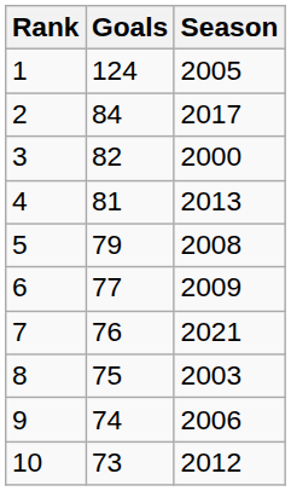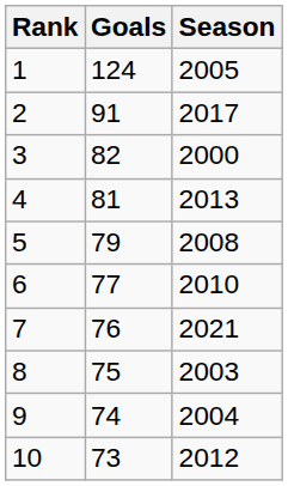2 | Goals: 84 -> 91
6 | Season: 2009 -> 2010
9 | Season: 2006 -> 2004
